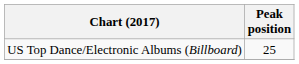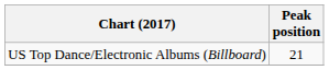US Top Dance/Electronic Albums (Billboard) | Peak position: 25 -> 21
